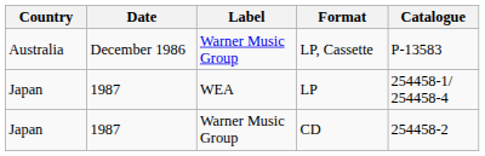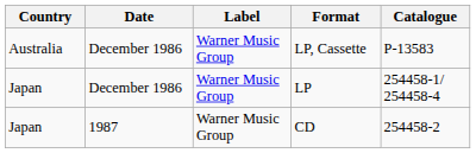LP | Date: 1987 -> December 1986
LP | Label: WEA -> Warner Music Group
